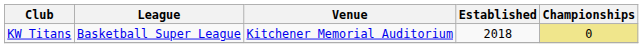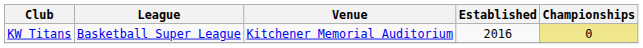KW Titans | Established: 2018 -> 2016
